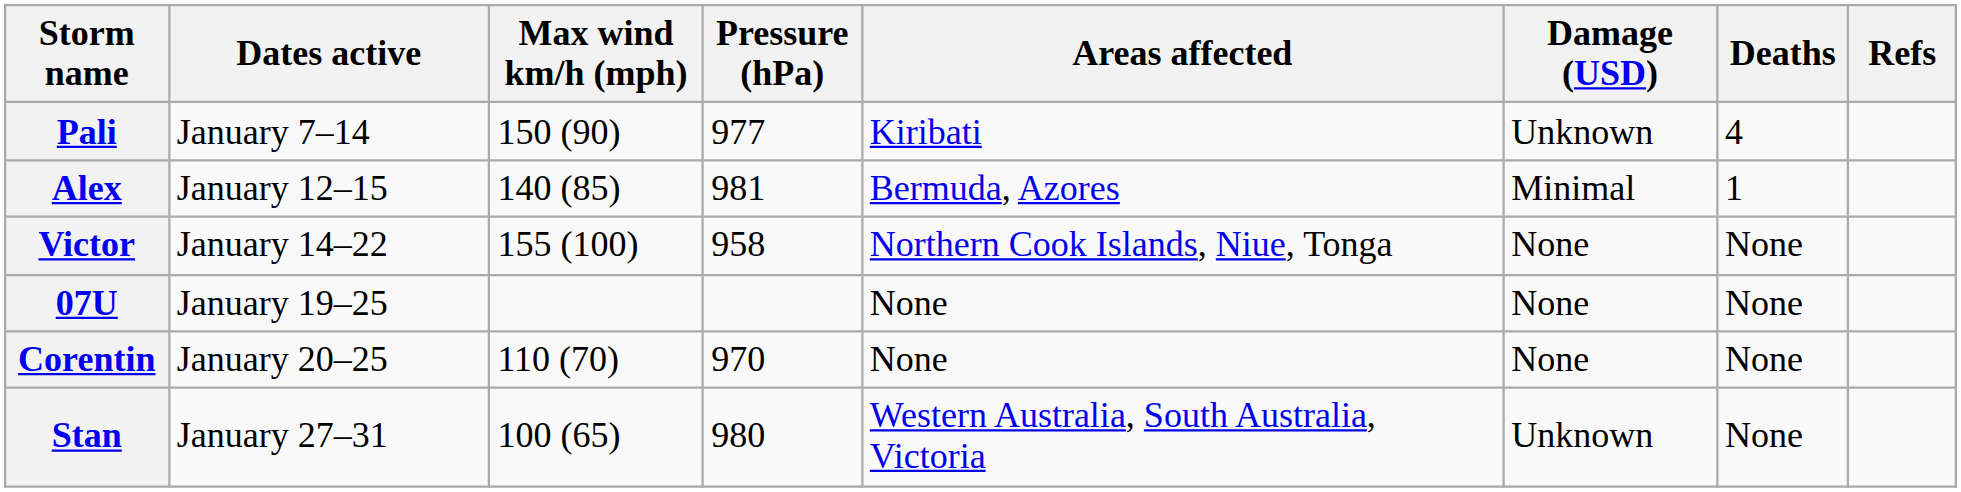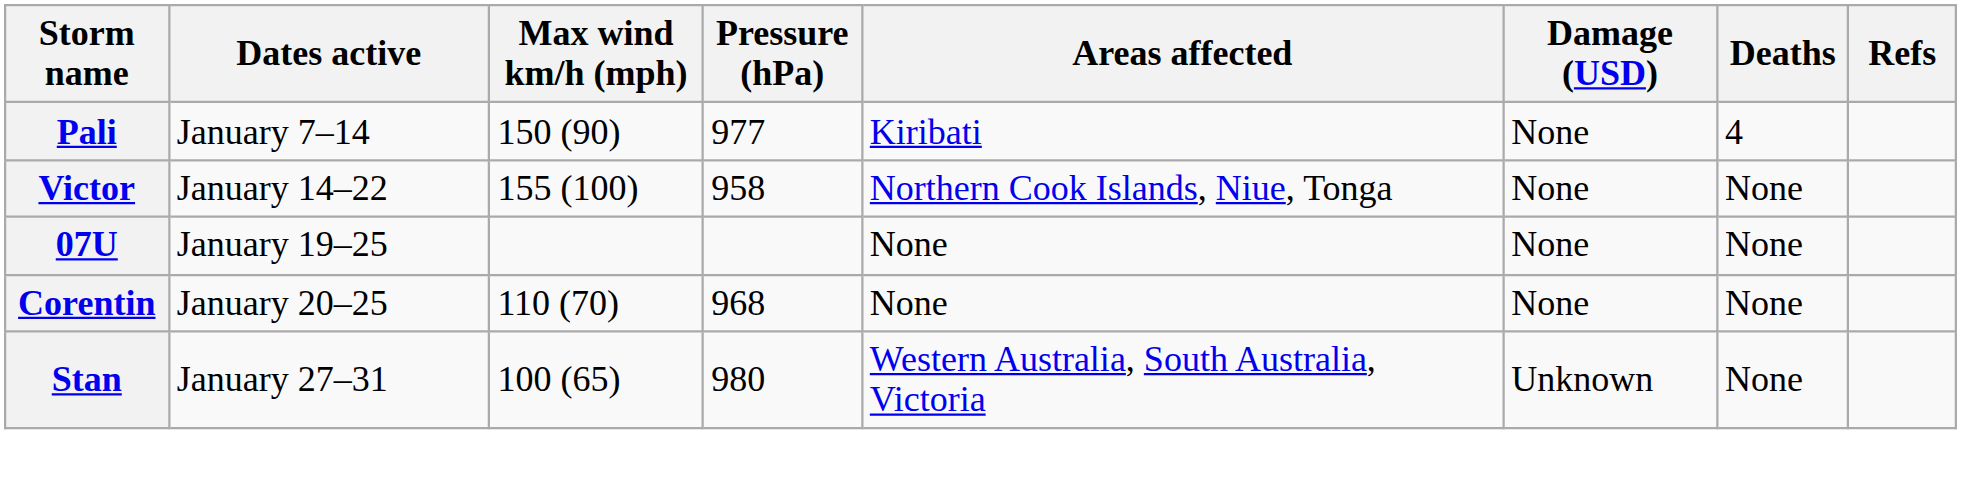Pali | Damage (USD): Unknown -> None
- row: Alex | January 12–15 | 140 (85) | 981 | Bermuda, Azores | Minimal | 1
Corentin | Pressure (hPa): 970 -> 968
